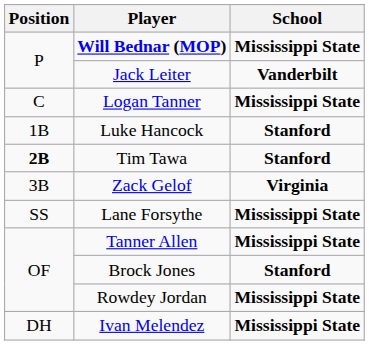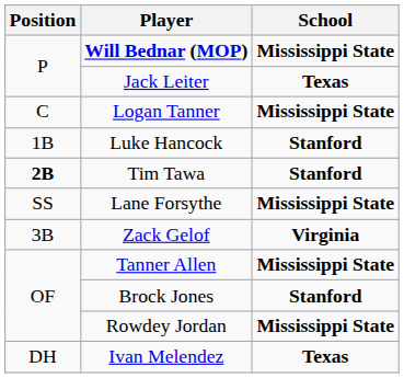Jack Leiter | School: Vanderbilt -> Texas
rows swapped: Zack Gelof <-> Lane Forsythe
Ivan Melendez | School: Mississippi State -> Texas
